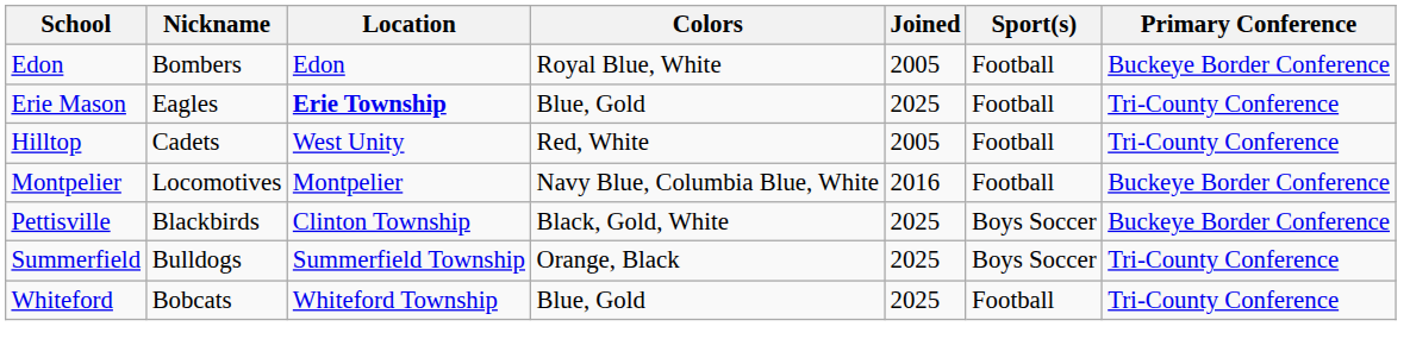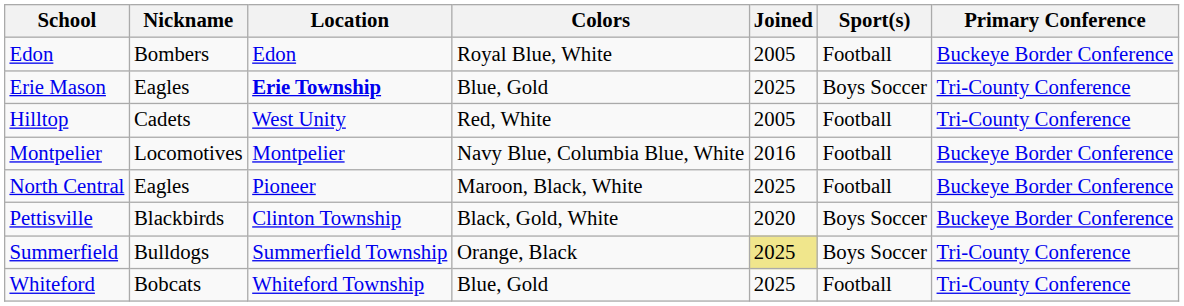Erie Mason | Sport(s): Football -> Boys Soccer
+ row: North Central | Eagles | Pioneer | Maroon, Black, White | 2025 | Football | Buckeye Border Conference
Pettisville | Joined: 2025 -> 2020
Summerfield | Joined: no background -> khaki background
